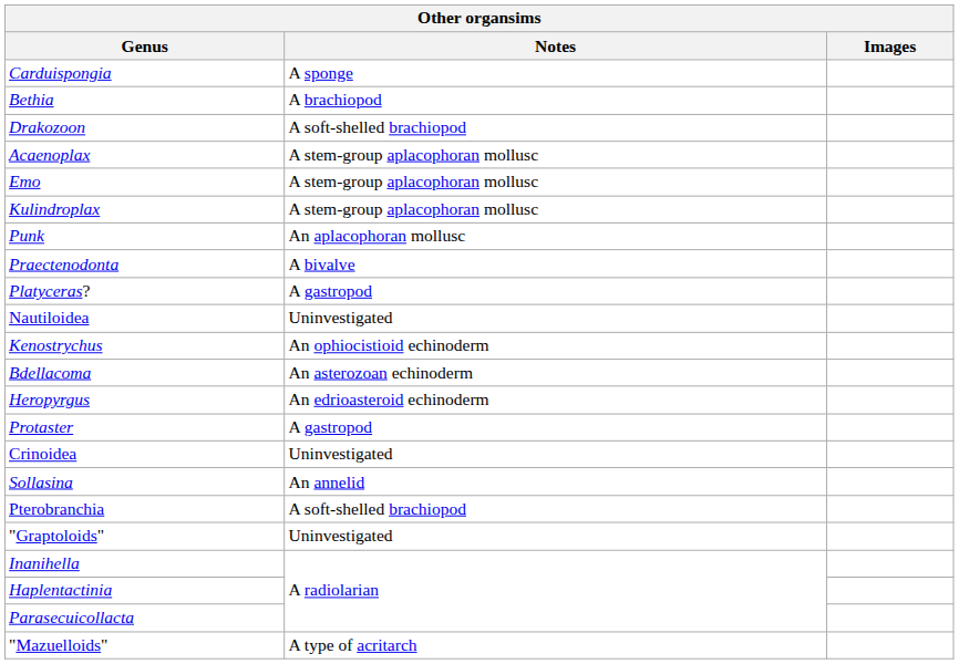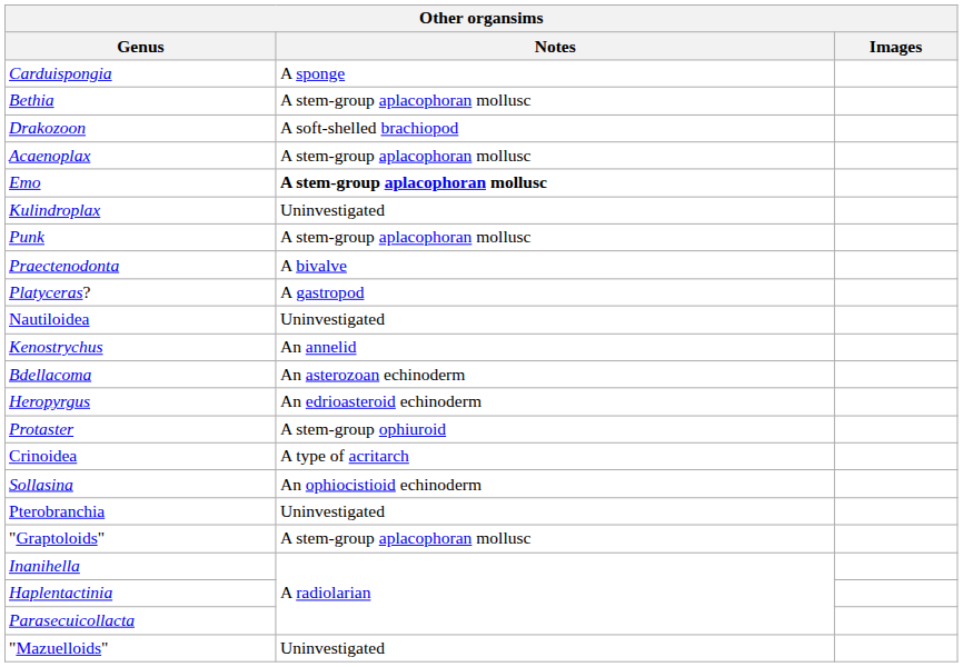Bethia | Notes: A brachiopod -> A stem-group aplacophoran mollusc
Emo | Notes: normal -> bold
Kulindroplax | Notes: A stem-group aplacophoran mollusc -> Uninvestigated
Punk | Notes: An aplacophoran mollusc -> A stem-group aplacophoran mollusc
Kenostrychus | Notes: An ophiocistioid echinoderm -> An annelid
Protaster | Notes: A gastropod -> A stem-group ophiuroid
Crinoidea | Notes: Uninvestigated -> A type of acritarch
Sollasina | Notes: An annelid -> An ophiocistioid echinoderm
Pterobranchia | Notes: A soft-shelled brachiopod -> Uninvestigated
"Graptoloids" | Notes: Uninvestigated -> A stem-group aplacophoran mollusc
"Mazuelloids" | Notes: A type of acritarch -> Uninvestigated
